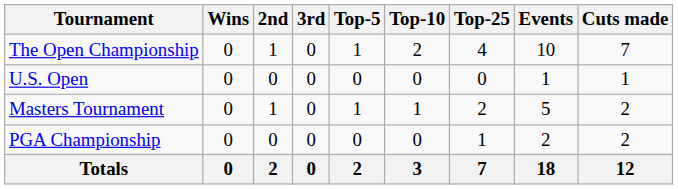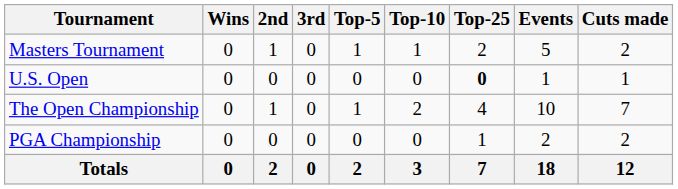rows swapped: Masters Tournament <-> The Open Championship
U.S. Open | Top-25: normal -> bold
